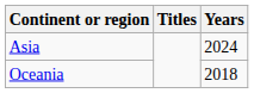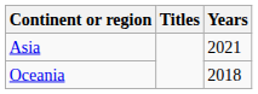Asia | Years: 2024 -> 2021
